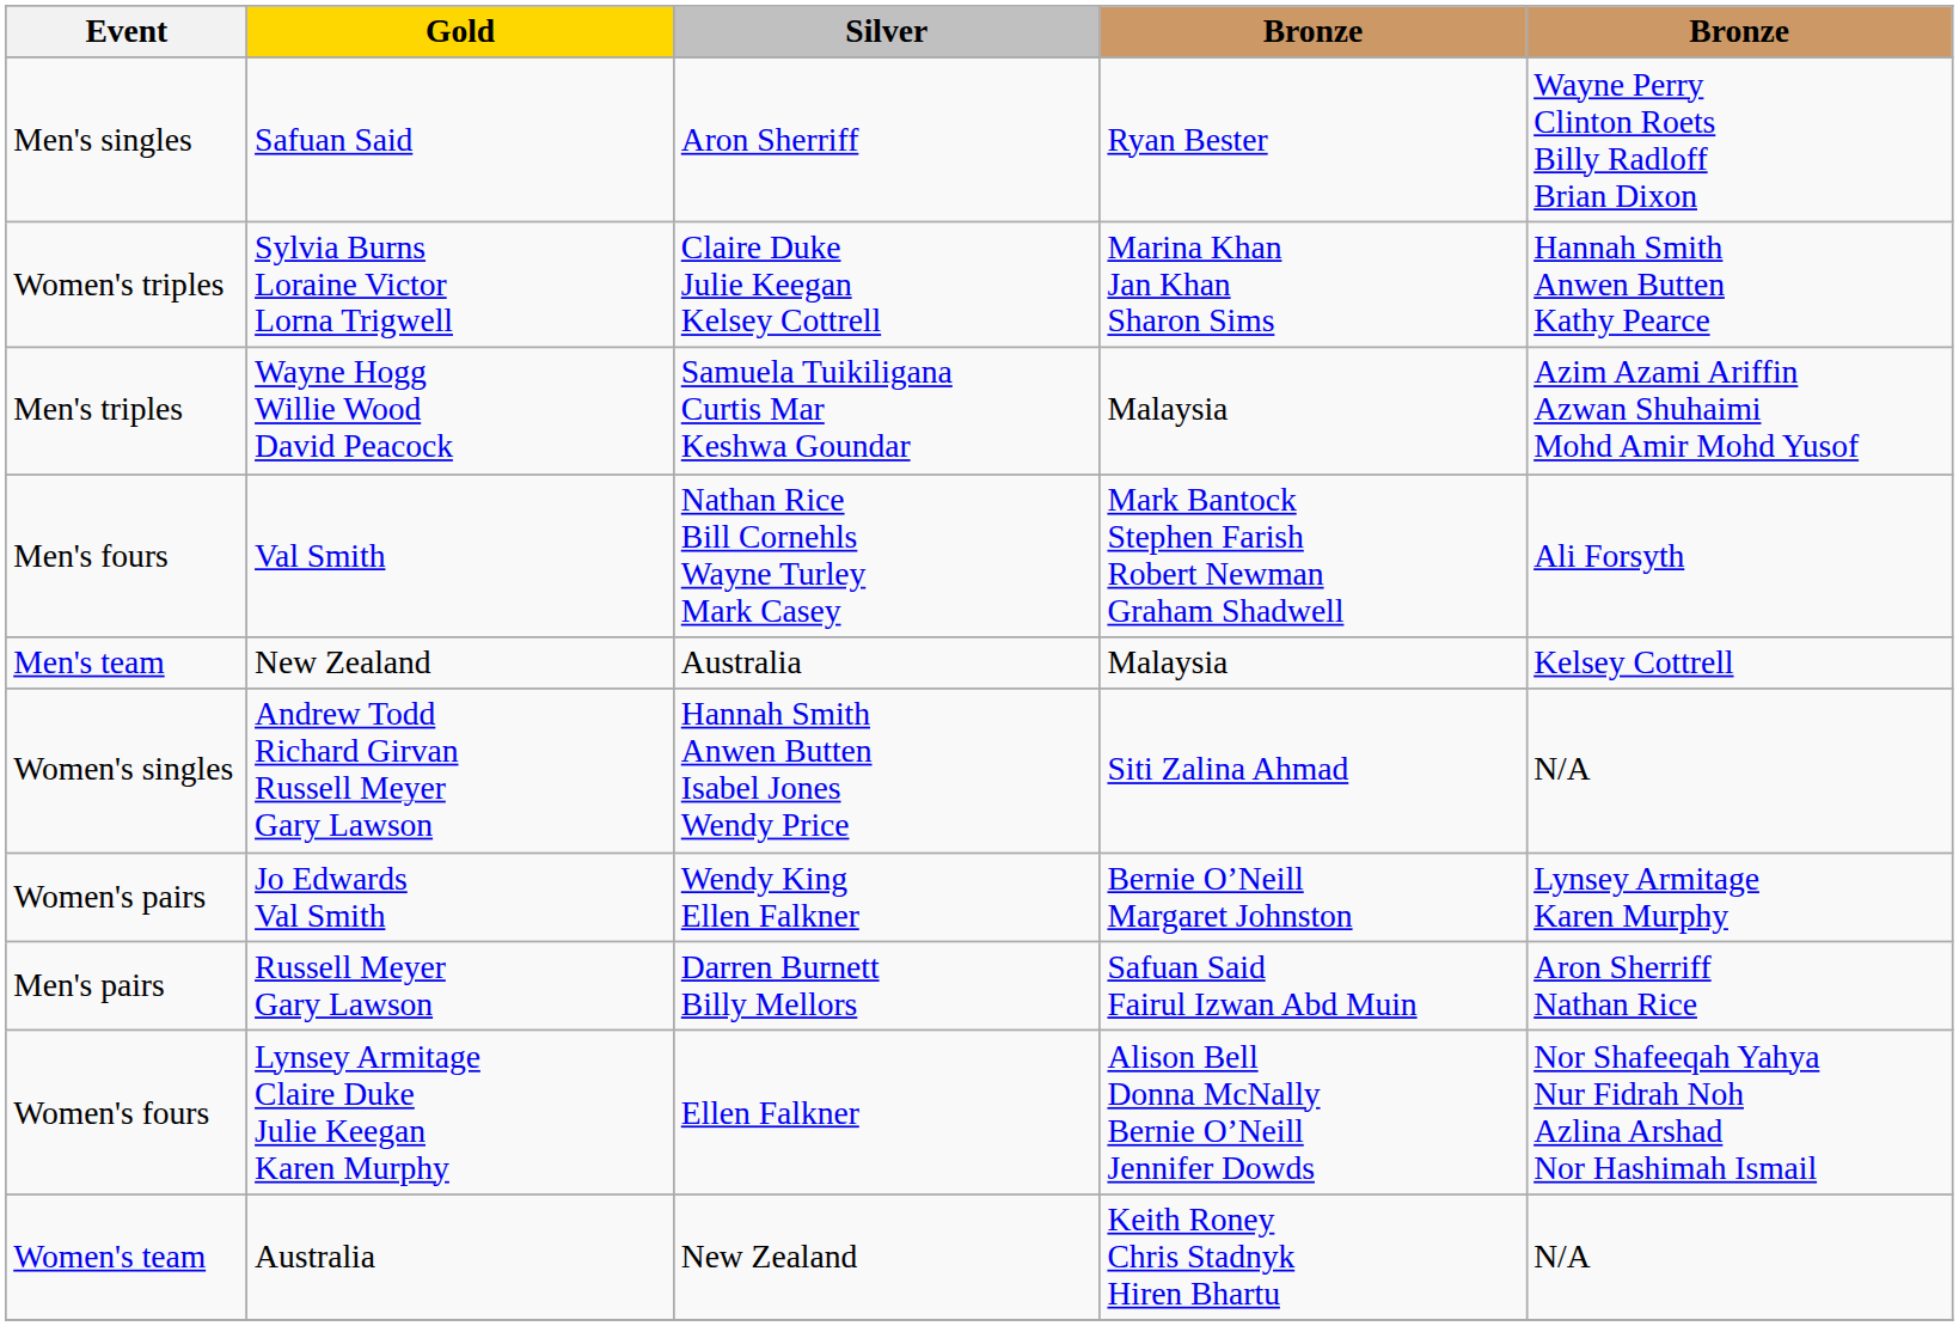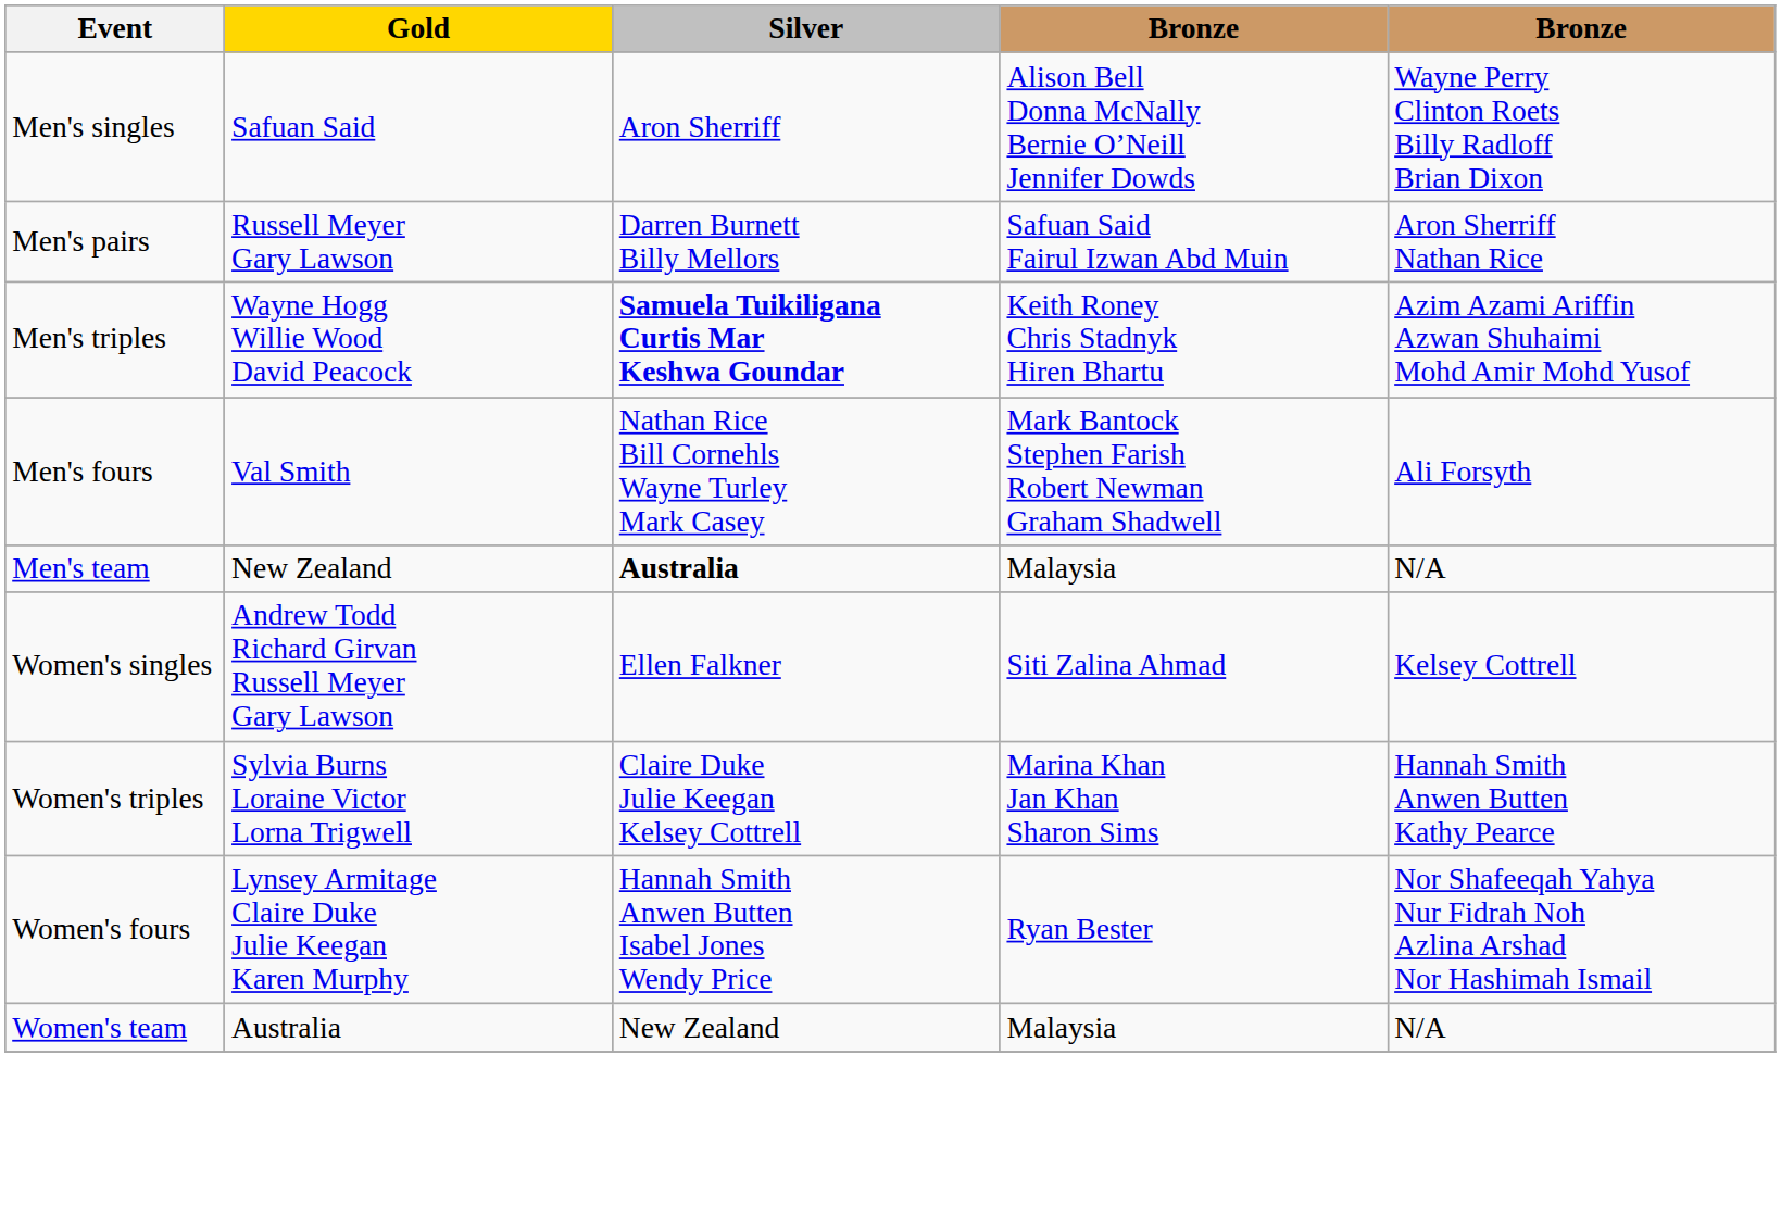Men's singles | column 4: Ryan Bester -> Alison Bell Donna McNally Bernie O’Neill Jennifer Dowds
rows swapped: Men's pairs <-> Women's triples
Men's triples | Silver: normal -> bold
Men's triples | column 4: Malaysia -> Keith Roney Chris Stadnyk Hiren Bhartu
Men's team | Silver: normal -> bold
Men's team | column 5: Kelsey Cottrell -> N/A
Women's singles | Silver: Hannah Smith Anwen Butten Isabel Jones Wendy Price -> Ellen Falkner
Women's singles | column 5: N/A -> Kelsey Cottrell
- row: Women's pairs | Jo Edwards Val Smith | Wendy King Ellen Falkner | Bernie O’Neill Margaret Johnston | Lynsey Armitage Karen Murphy
Women's fours | Silver: Ellen Falkner -> Hannah Smith Anwen Butten Isabel Jones Wendy Price
Women's fours | column 4: Alison Bell Donna McNally Bernie O’Neill Jennifer Dowds -> Ryan Bester
Women's team | column 4: Keith Roney Chris Stadnyk Hiren Bhartu -> Malaysia
